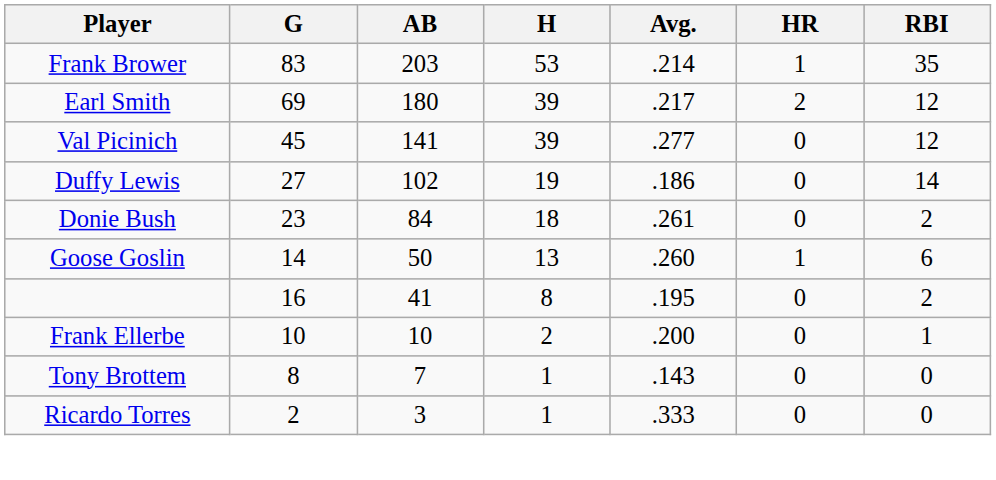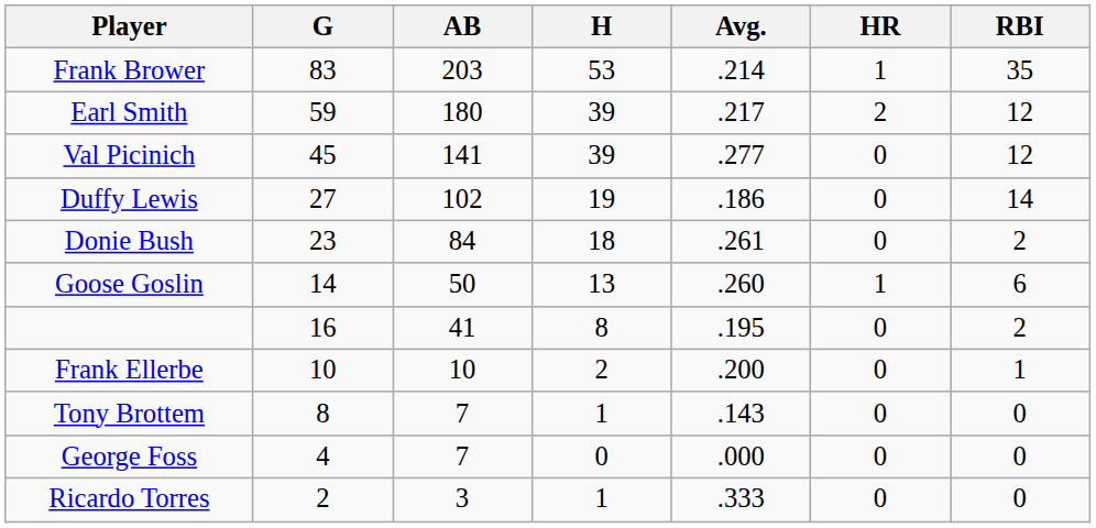Earl Smith | G: 69 -> 59
+ row: George Foss | 4 | 7 | 0 | .000 | 0 | 0
